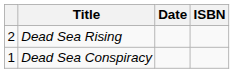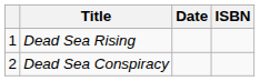Dead Sea Rising | column 1: 2 -> 1
Dead Sea Conspiracy | column 1: 1 -> 2
